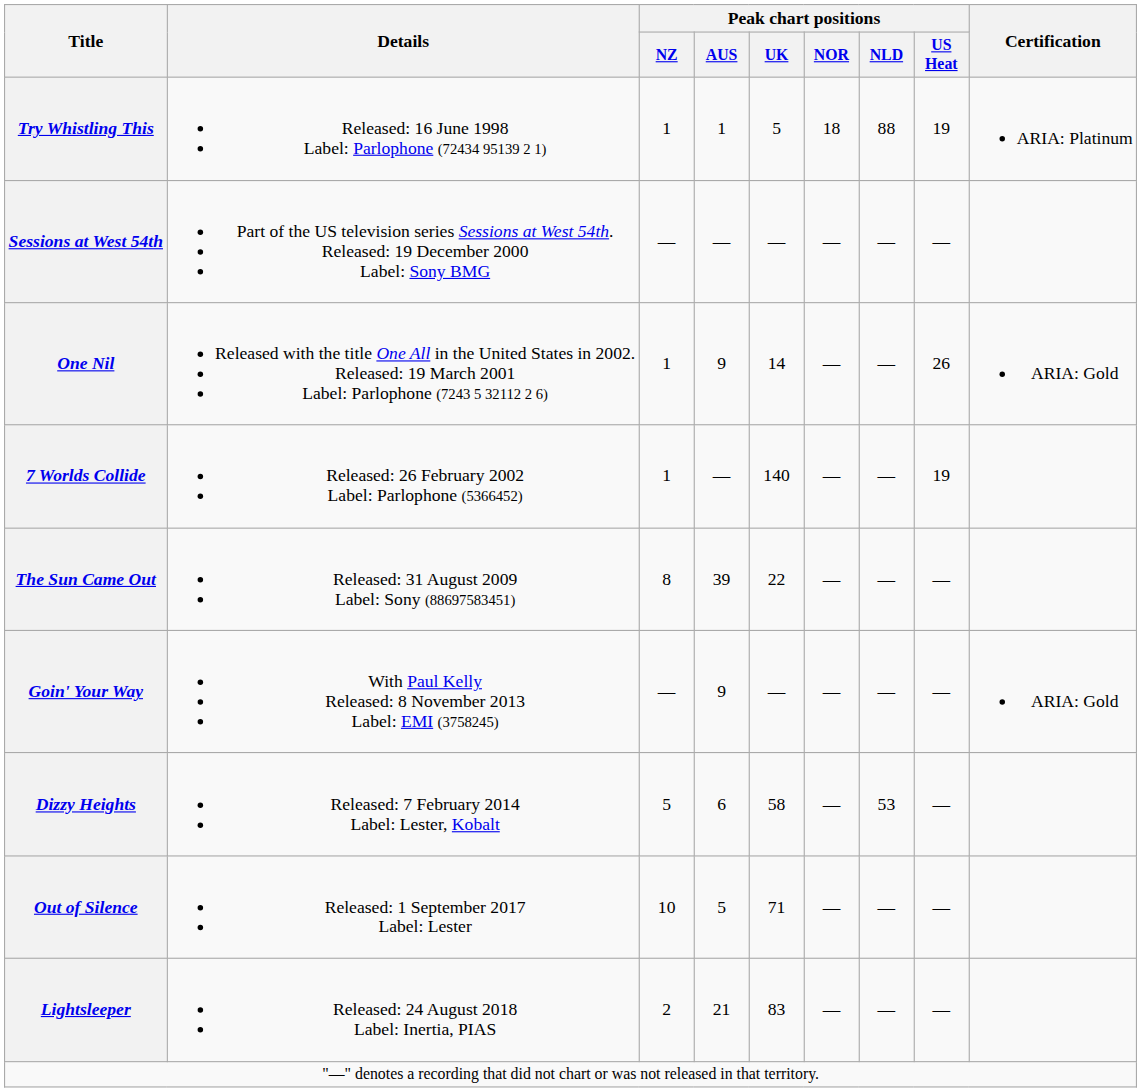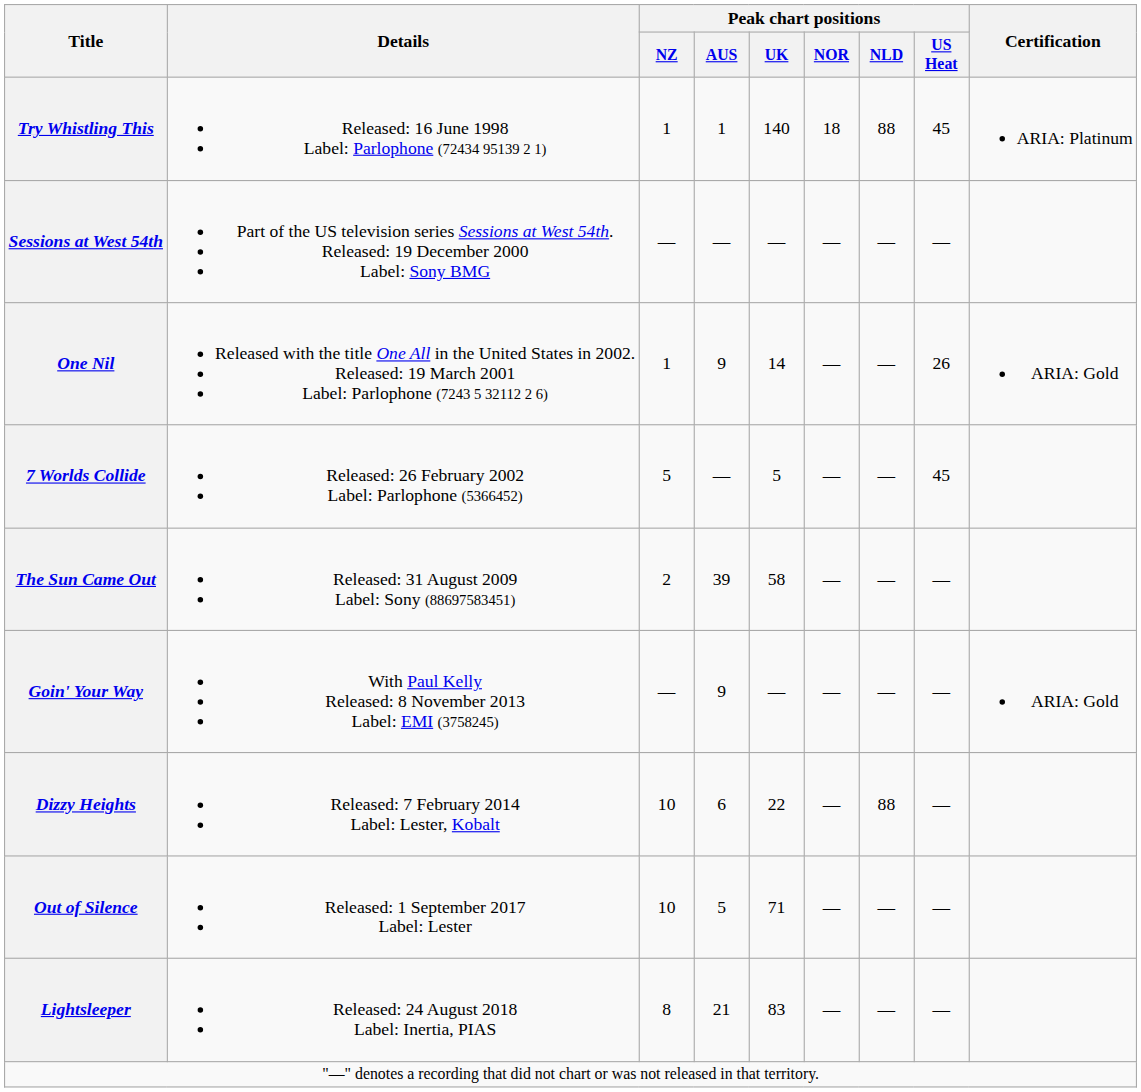Try Whistling This | Peak chart positions / UK: 5 -> 140
Try Whistling This | Peak chart positions / US Heat: 19 -> 45
7 Worlds Collide | Peak chart positions / NZ: 1 -> 5
7 Worlds Collide | Peak chart positions / UK: 140 -> 5
7 Worlds Collide | Peak chart positions / US Heat: 19 -> 45
The Sun Came Out | Peak chart positions / NZ: 8 -> 2
The Sun Came Out | Peak chart positions / UK: 22 -> 58
Dizzy Heights | Peak chart positions / NZ: 5 -> 10
Dizzy Heights | Peak chart positions / UK: 58 -> 22
Dizzy Heights | Peak chart positions / NLD: 53 -> 88
Lightsleeper | Peak chart positions / NZ: 2 -> 8
